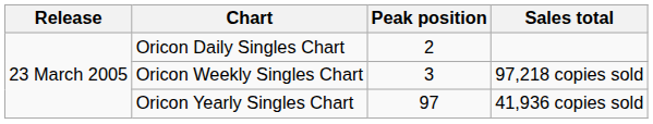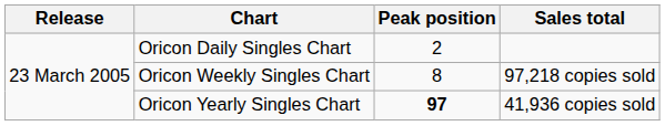Oricon Weekly Singles Chart | Peak position: 3 -> 8
Oricon Yearly Singles Chart | Peak position: normal -> bold
